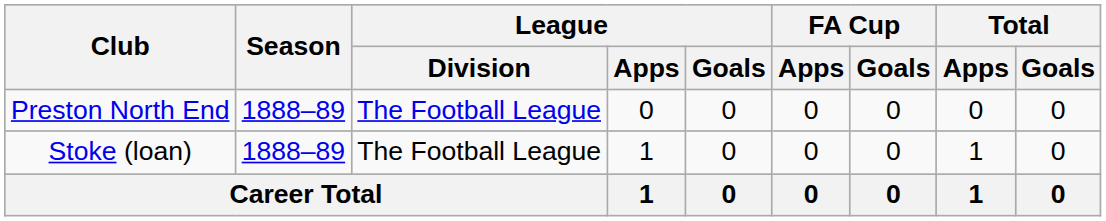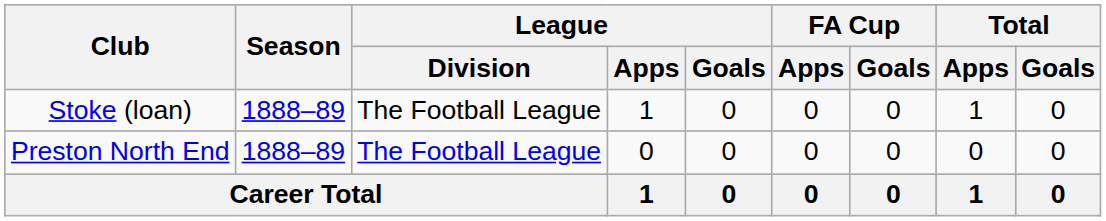rows swapped: Preston North End <-> Stoke (loan)
